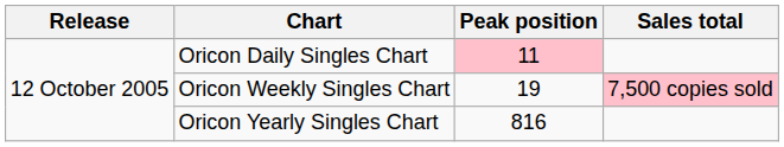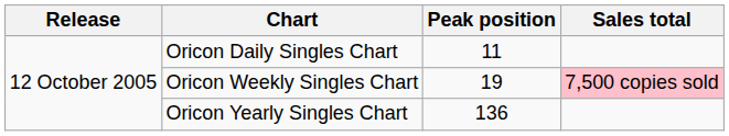Oricon Daily Singles Chart | Peak position: pink background -> no background
Oricon Yearly Singles Chart | Peak position: 816 -> 136
